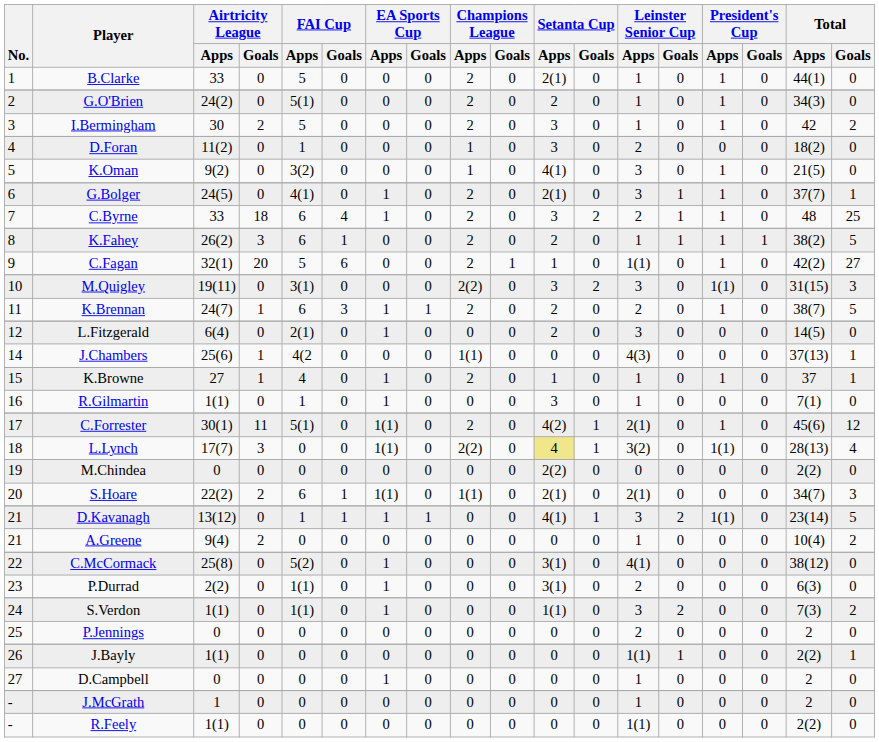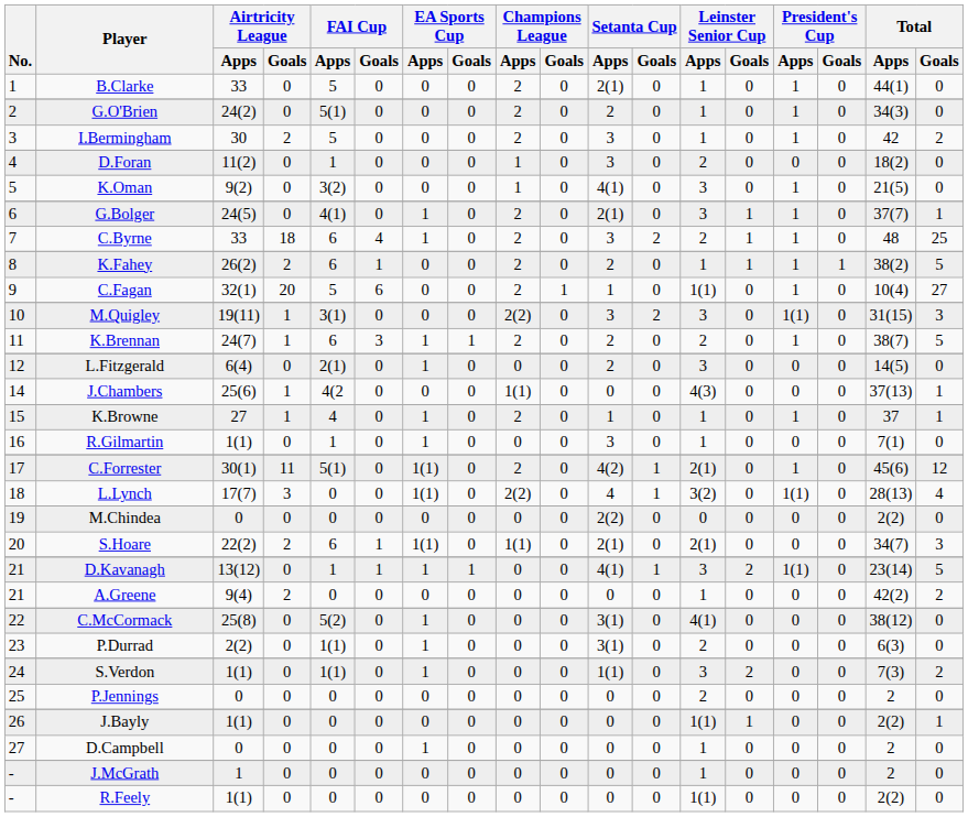K.Fahey | Airtricity League / Goals: 3 -> 2
C.Fagan | Total / Apps: 42(2) -> 10(4)
M.Quigley | Airtricity League / Goals: 0 -> 1
L.Lynch | Setanta Cup / Apps: khaki background -> no background
A.Greene | Total / Apps: 10(4) -> 42(2)
